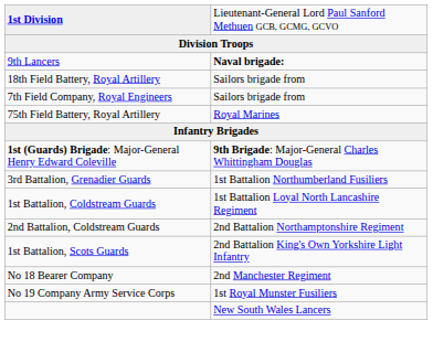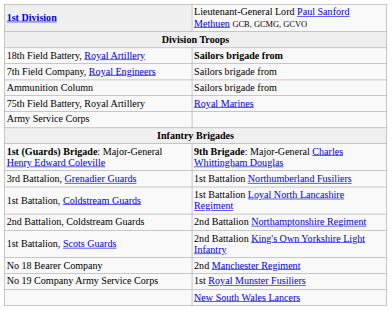- row: 9th Lancers | Naval brigade:
18th Field Battery, Royal Artillery | column 2: normal -> bold
+ row: Ammunition Column | Sailors brigade from
+ row: Army Service Corps
